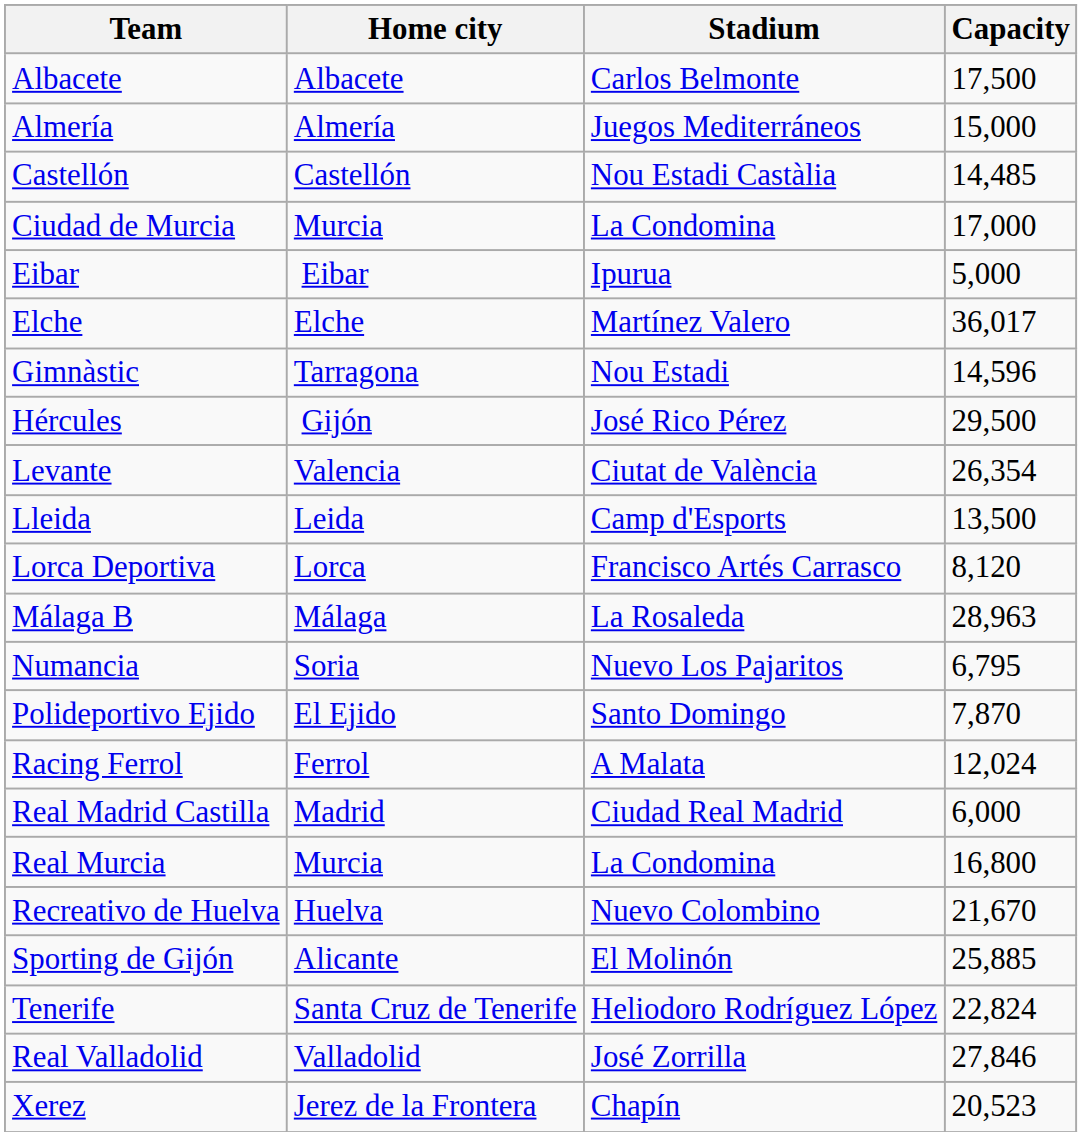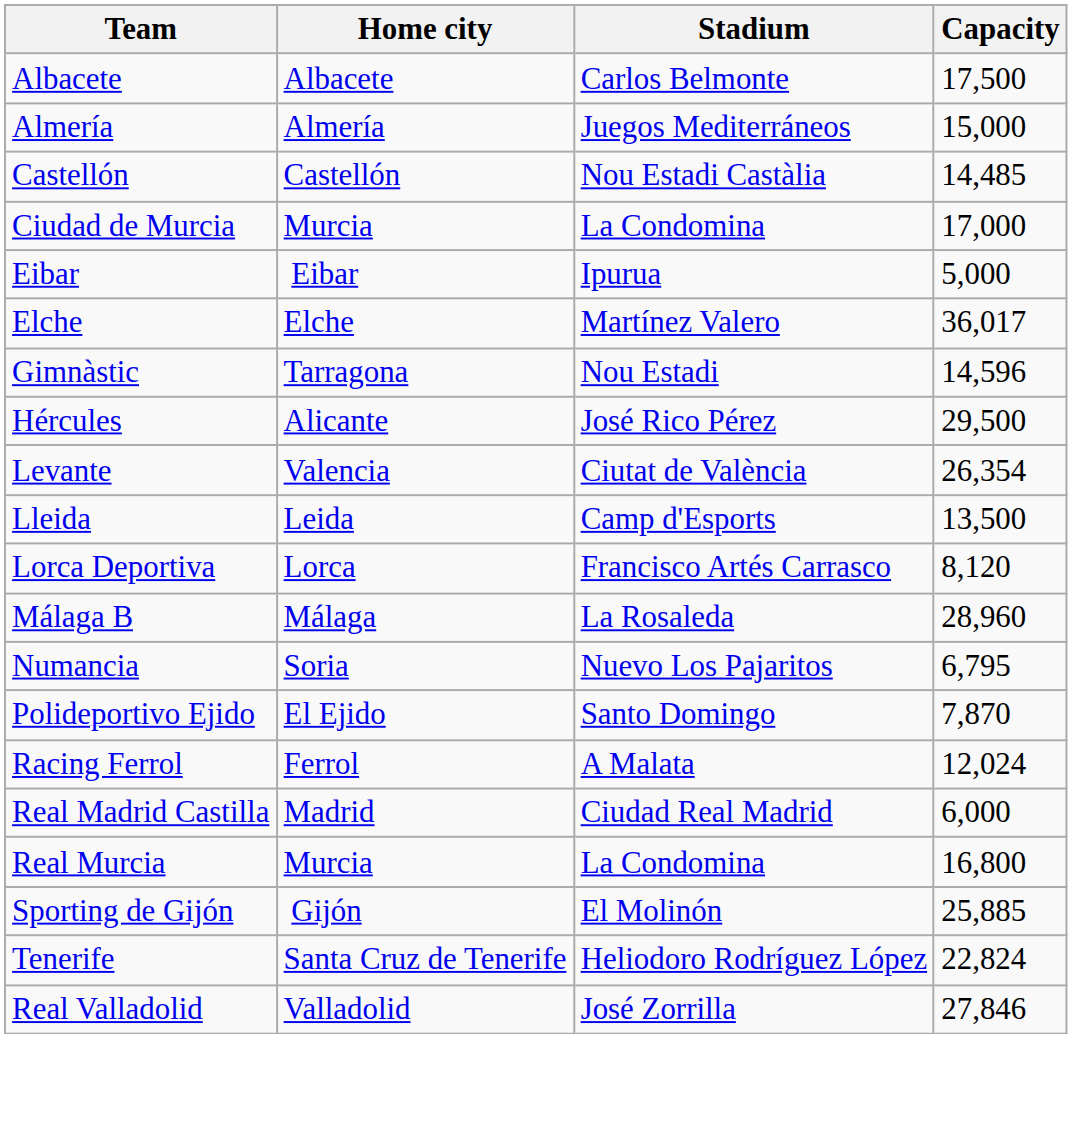Hércules | Home city: Gijón -> Alicante
Málaga B | Capacity: 28,963 -> 28,960
- row: Recreativo de Huelva | Huelva | Nuevo Colombino | 21,670
Sporting de Gijón | Home city: Alicante -> Gijón
- row: Xerez | Jerez de la Frontera | Chapín | 20,523
